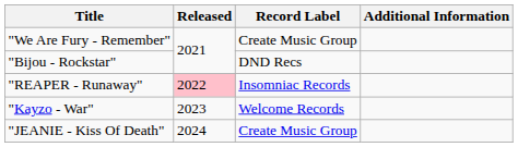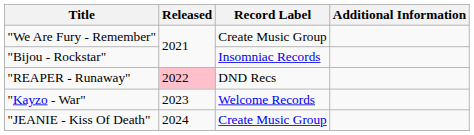"Bijou - Rockstar" | Record Label: DND Recs -> Insomniac Records
"REAPER - Runaway" | Record Label: Insomniac Records -> DND Recs
